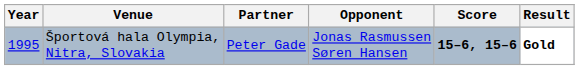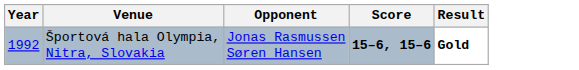- column: Partner | Peter Gade
Športová hala Olympia, Nitra, Slovakia | Year: 1995 -> 1992
